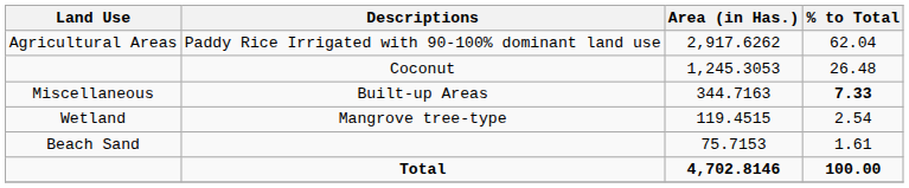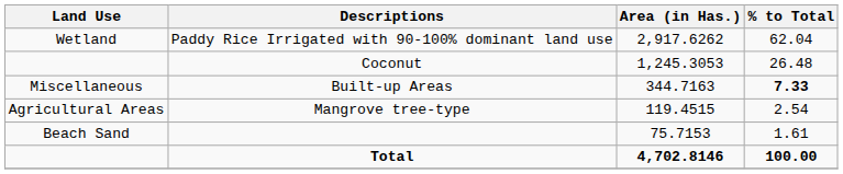Paddy Rice Irrigated with 90-100% dominant land use | Land Use: Agricultural Areas -> Wetland
Mangrove tree-type | Land Use: Wetland -> Agricultural Areas
